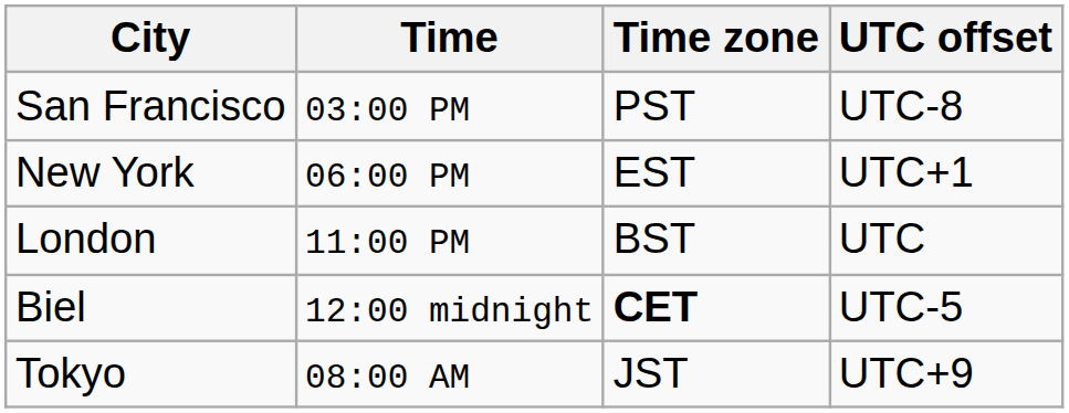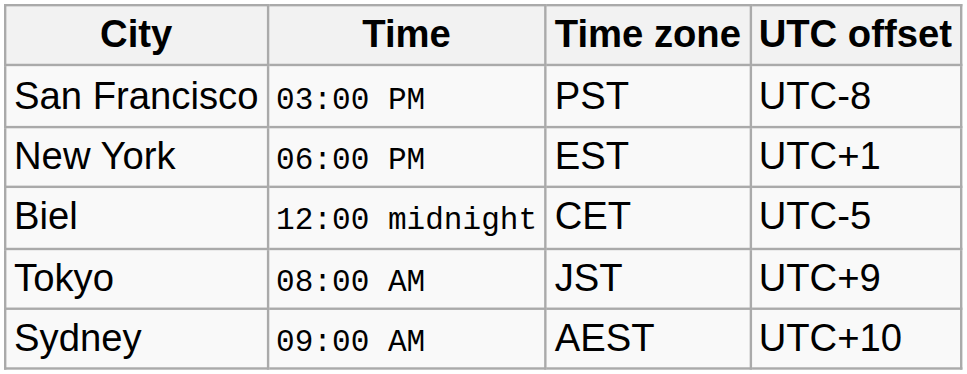- row: London | 11:00 PM | BST | UTC
Biel | Time zone: bold -> normal
+ row: Sydney | 09:00 AM | AEST | UTC+10
